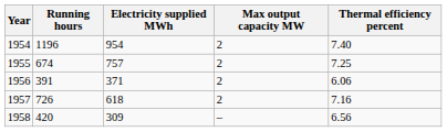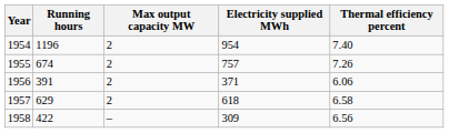columns swapped: Max output capacity MW <-> Electricity supplied MWh
1955 | Thermal efficiency percent: 7.25 -> 7.26
1957 | Running hours: 726 -> 629
1957 | Thermal efficiency percent: 7.16 -> 6.58
1958 | Running hours: 420 -> 422
